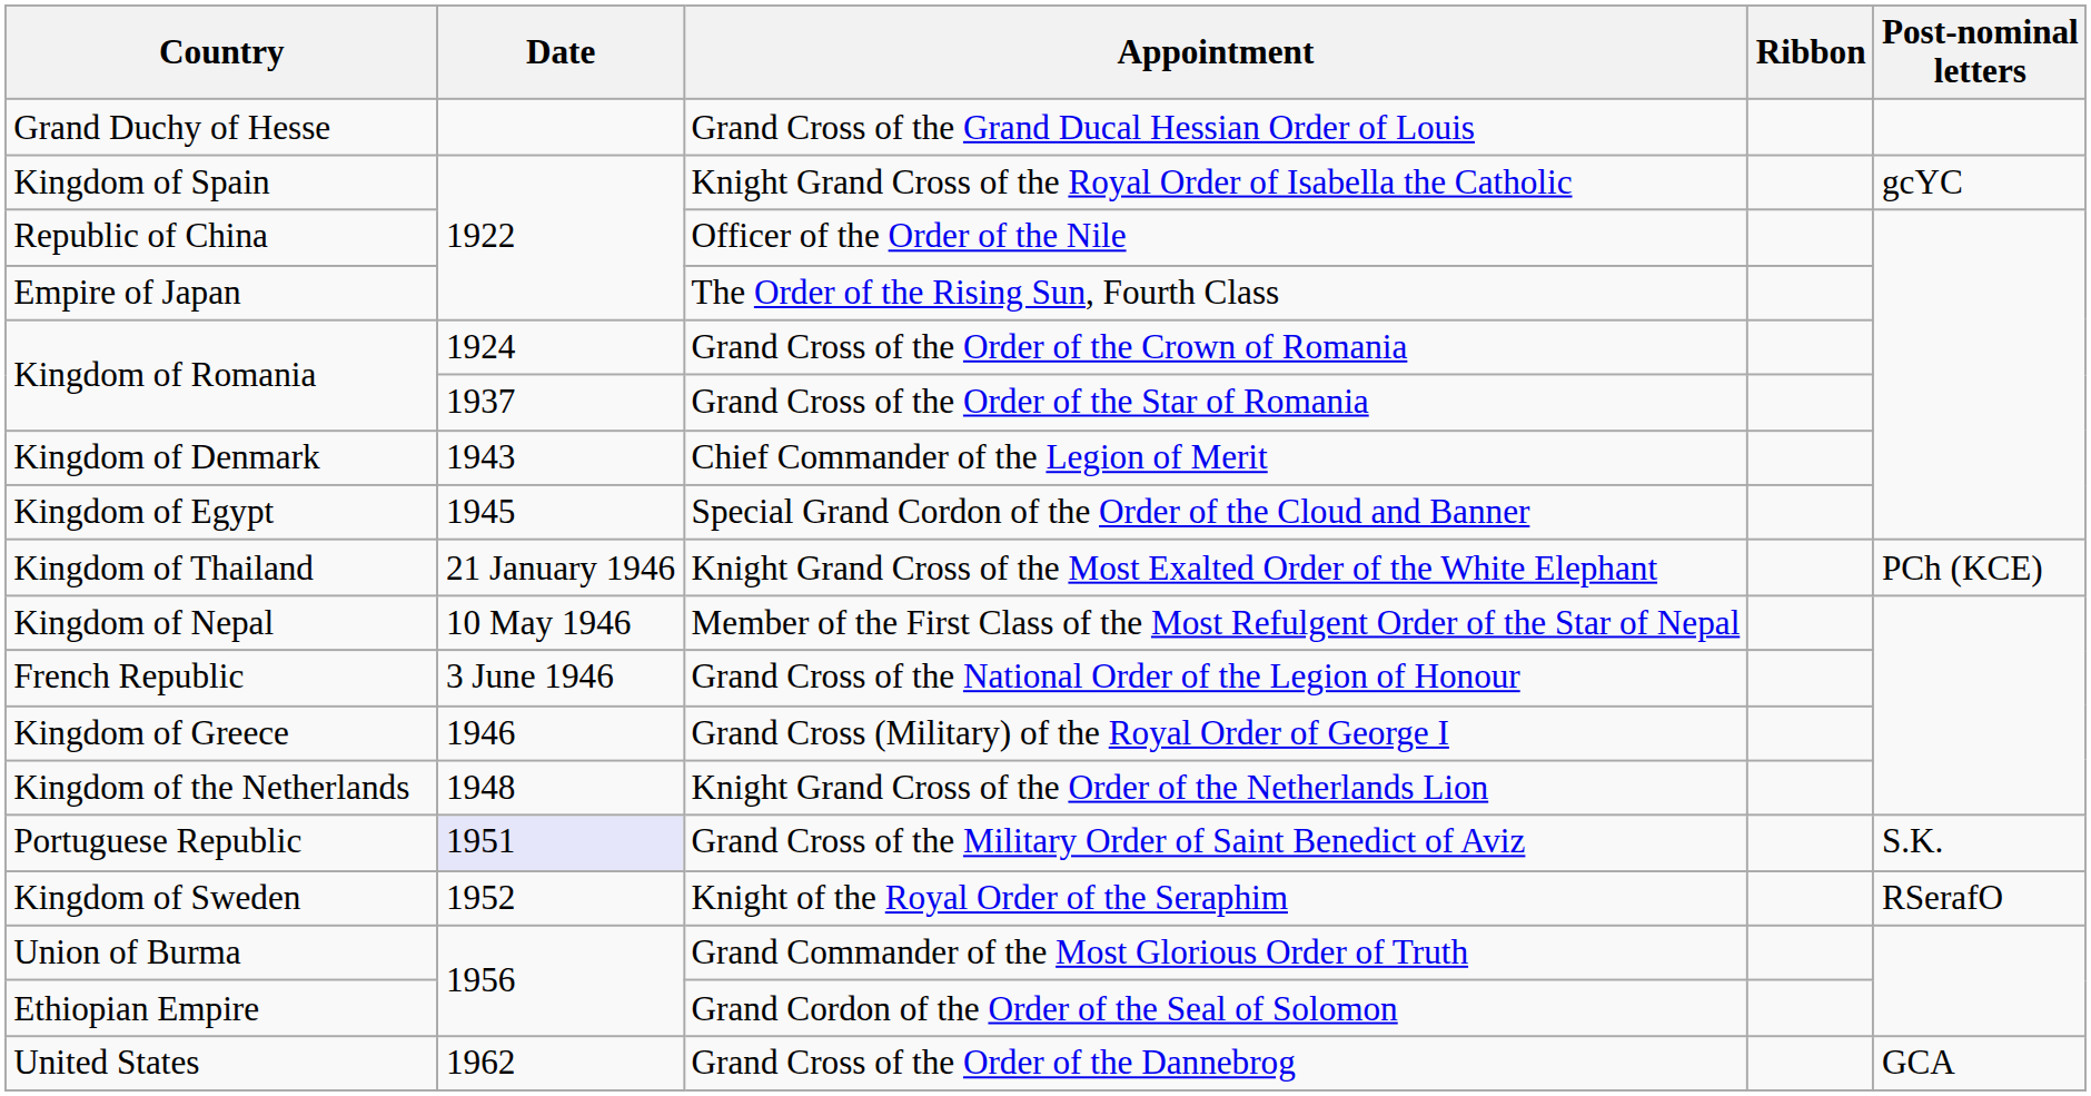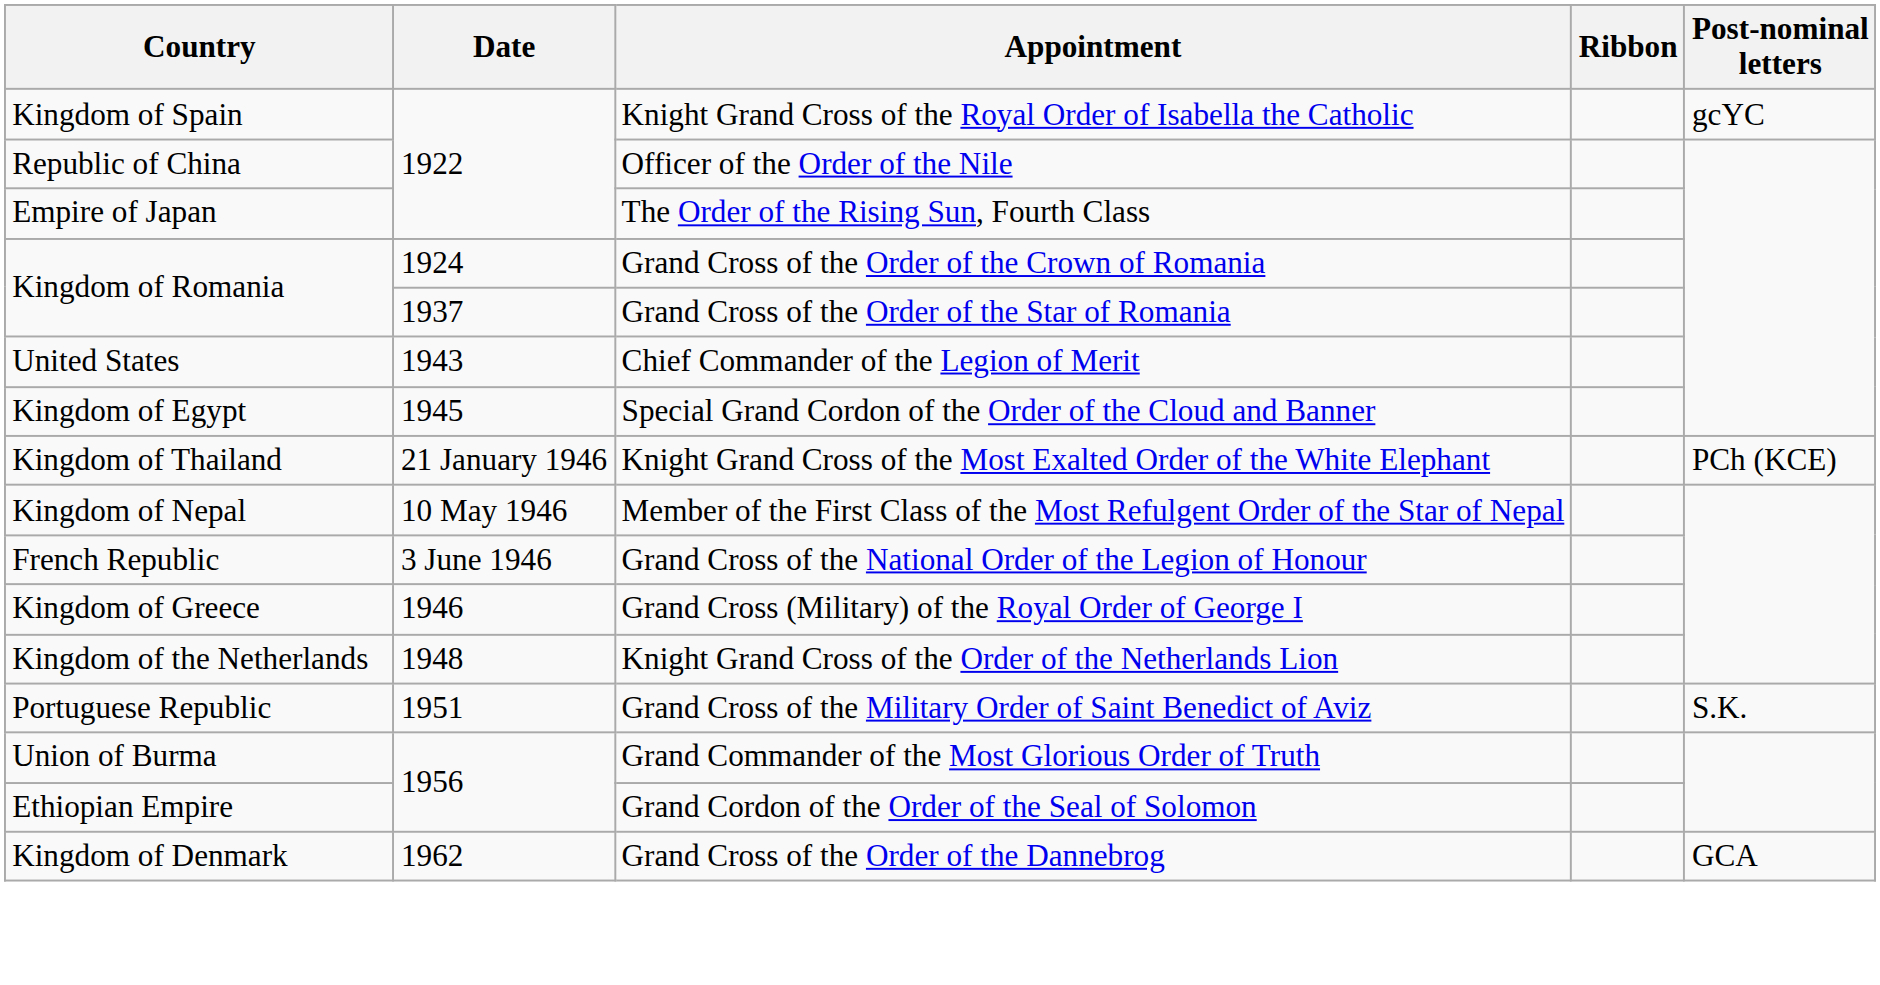- row: Grand Duchy of Hesse | Grand Cross of the Grand Ducal Hessian Order of Louis
Chief Commander of the Legion of Merit | Country: Kingdom of Denmark -> United States
Grand Cross of the Military Order of Saint Benedict of Aviz | Date: lavender background -> no background
- row: Kingdom of Sweden | 1952 | Knight of the Royal Order of the Seraphim | RSerafO
Grand Cross of the Order of the Dannebrog | Country: United States -> Kingdom of Denmark
